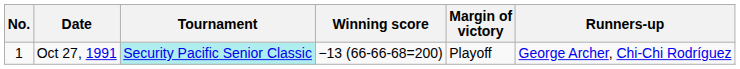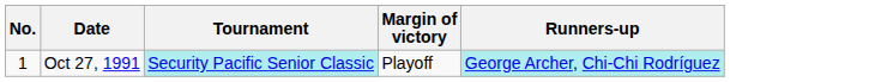- column: Winning score | −13 (66-66-68=200)
Oct 27, 1991 | Runners-up: no background -> paleturquoise background
